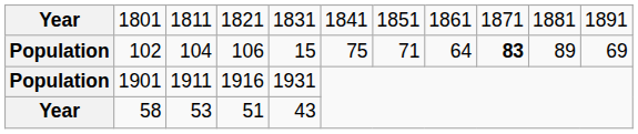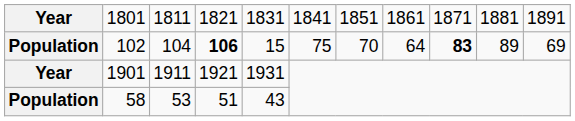102 | column 4: normal -> bold
102 | column 7: 71 -> 70
1901 | column 1: Population -> Year
1901 | column 4: 1916 -> 1921
58 | column 1: Year -> Population
